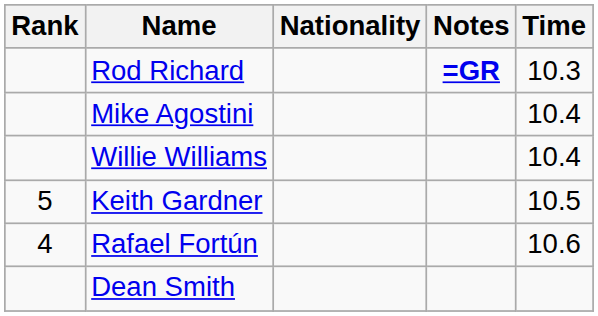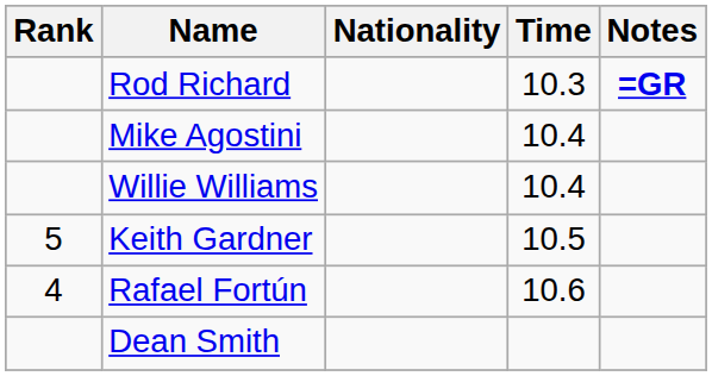columns swapped: Time <-> Notes
